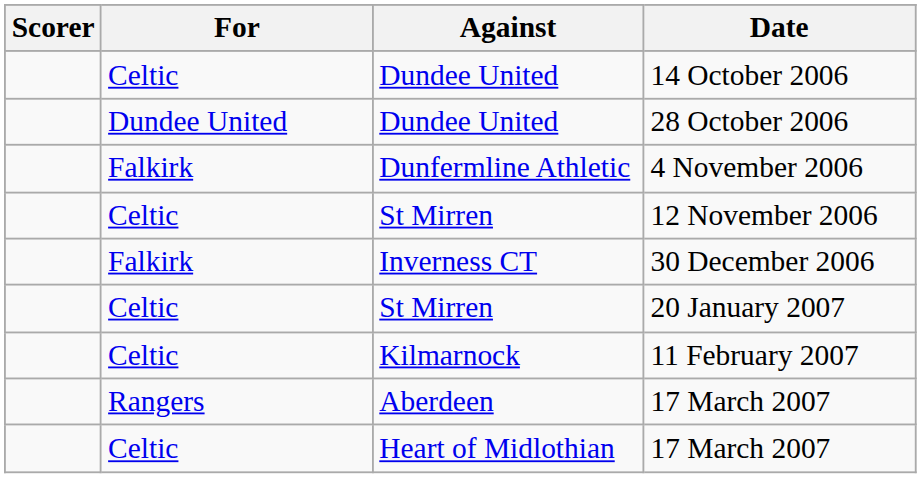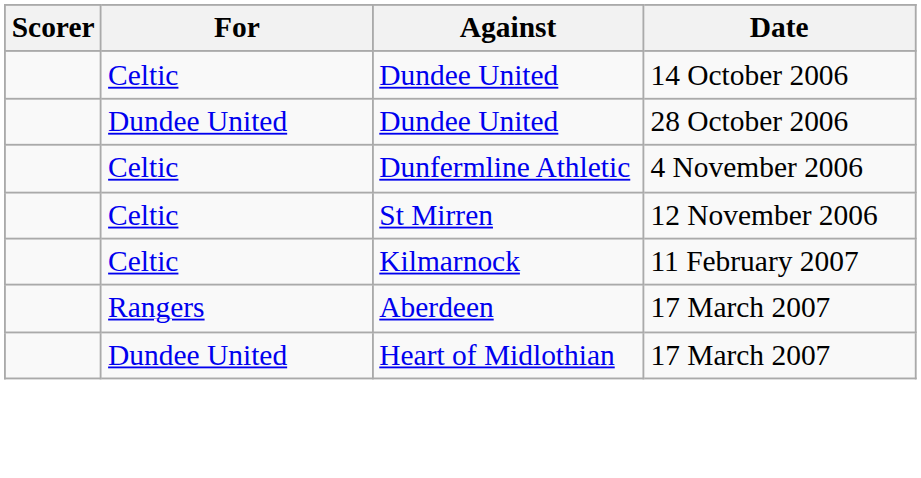4 November 2006 | For: Falkirk -> Celtic
- row: Falkirk | Inverness CT | 30 December 2006
- row: Celtic | St Mirren | 20 January 2007
Heart of Midlothian / 17 March 2007 | For: Celtic -> Dundee United
